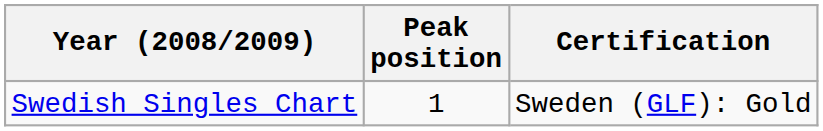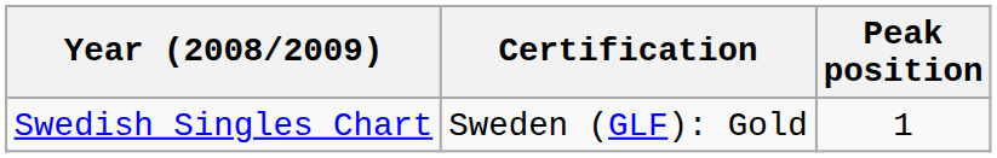columns swapped: Peak position <-> Certification
